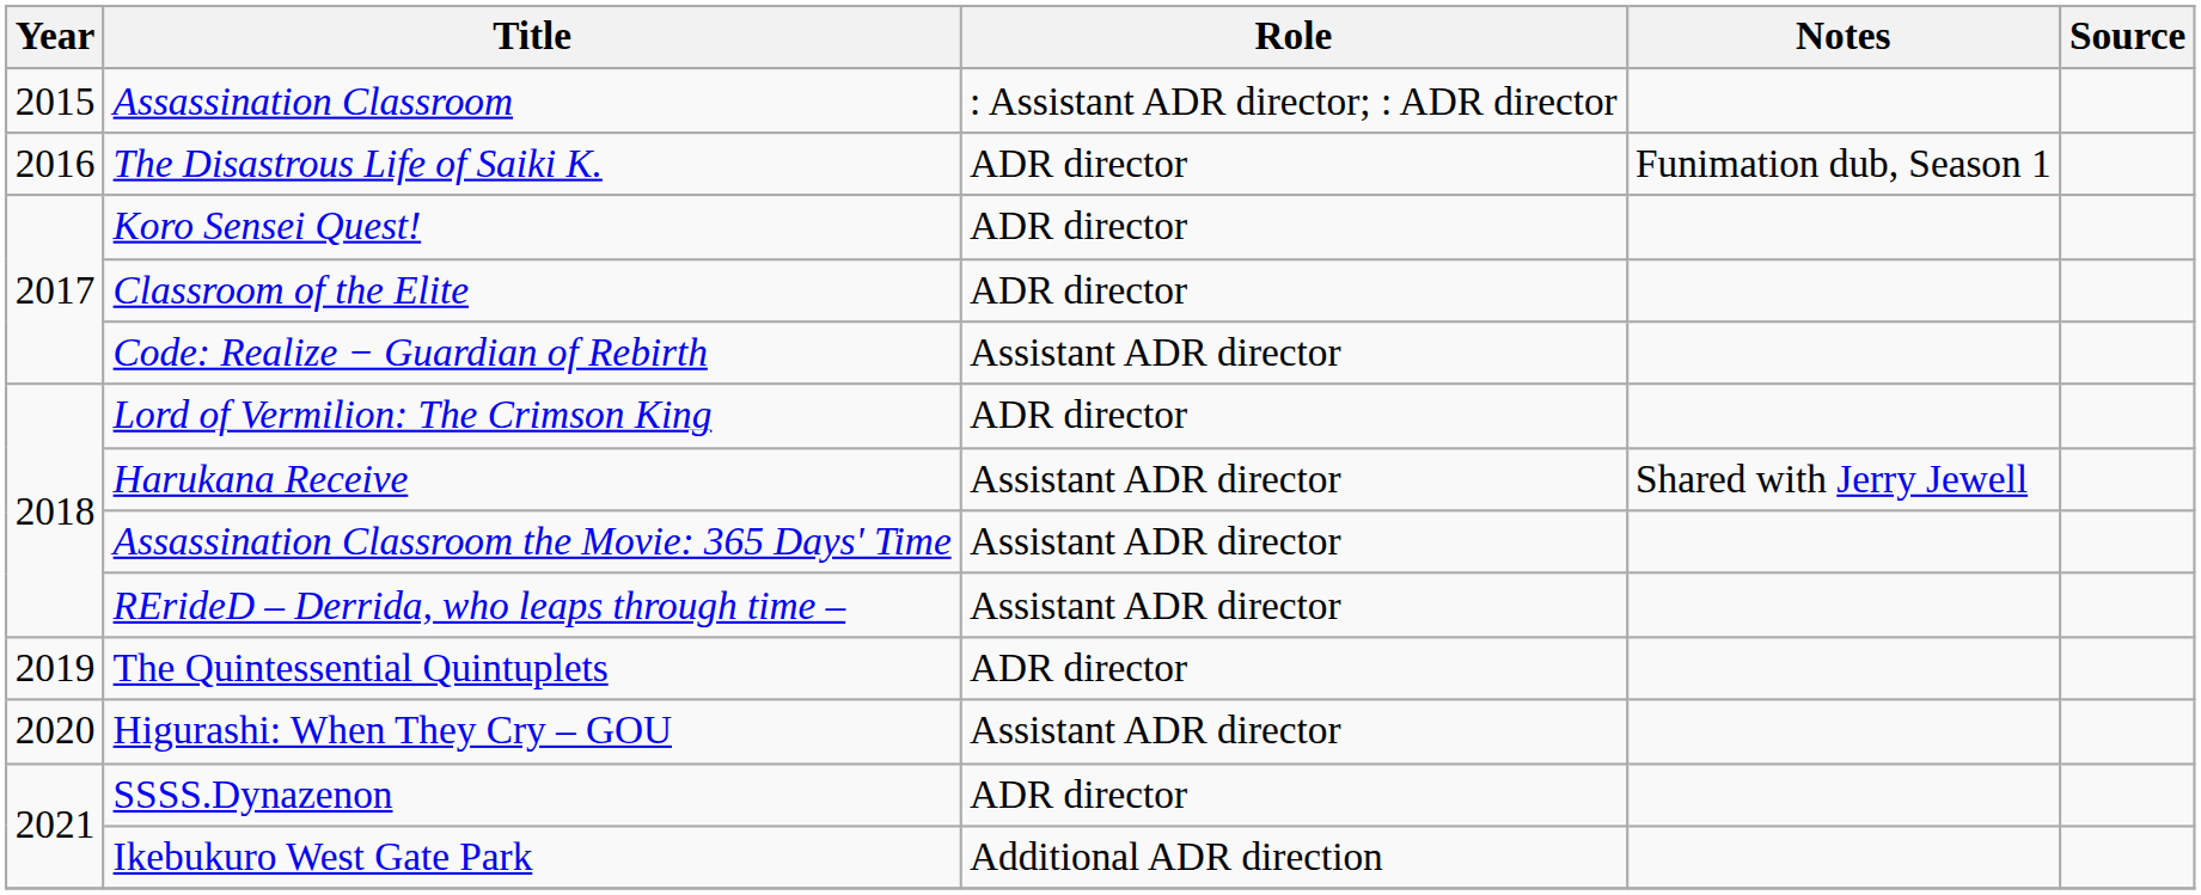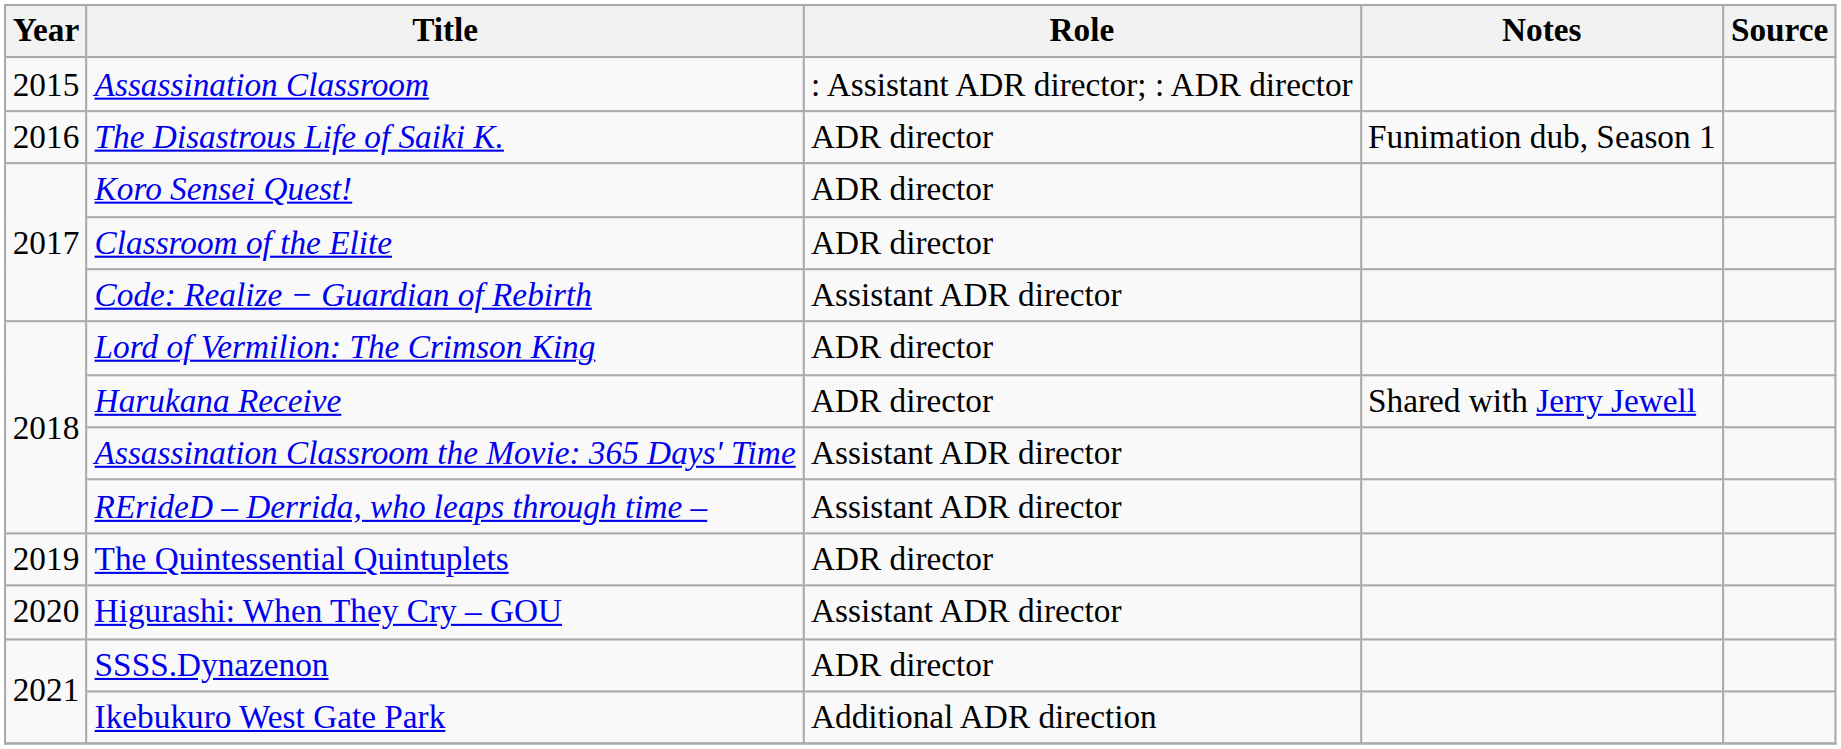Harukana Receive | Role: Assistant ADR director -> ADR director
